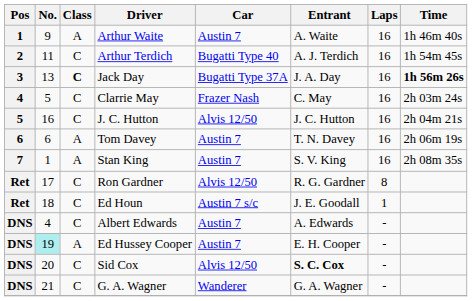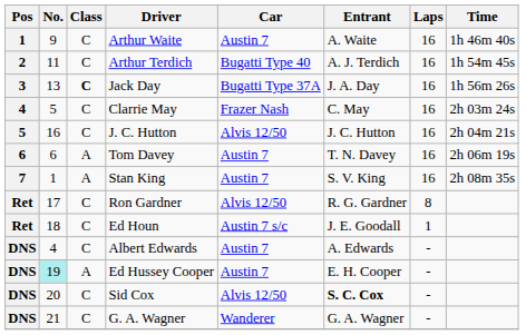Arthur Waite | Class: A -> C
Jack Day | Time: bold -> normal
